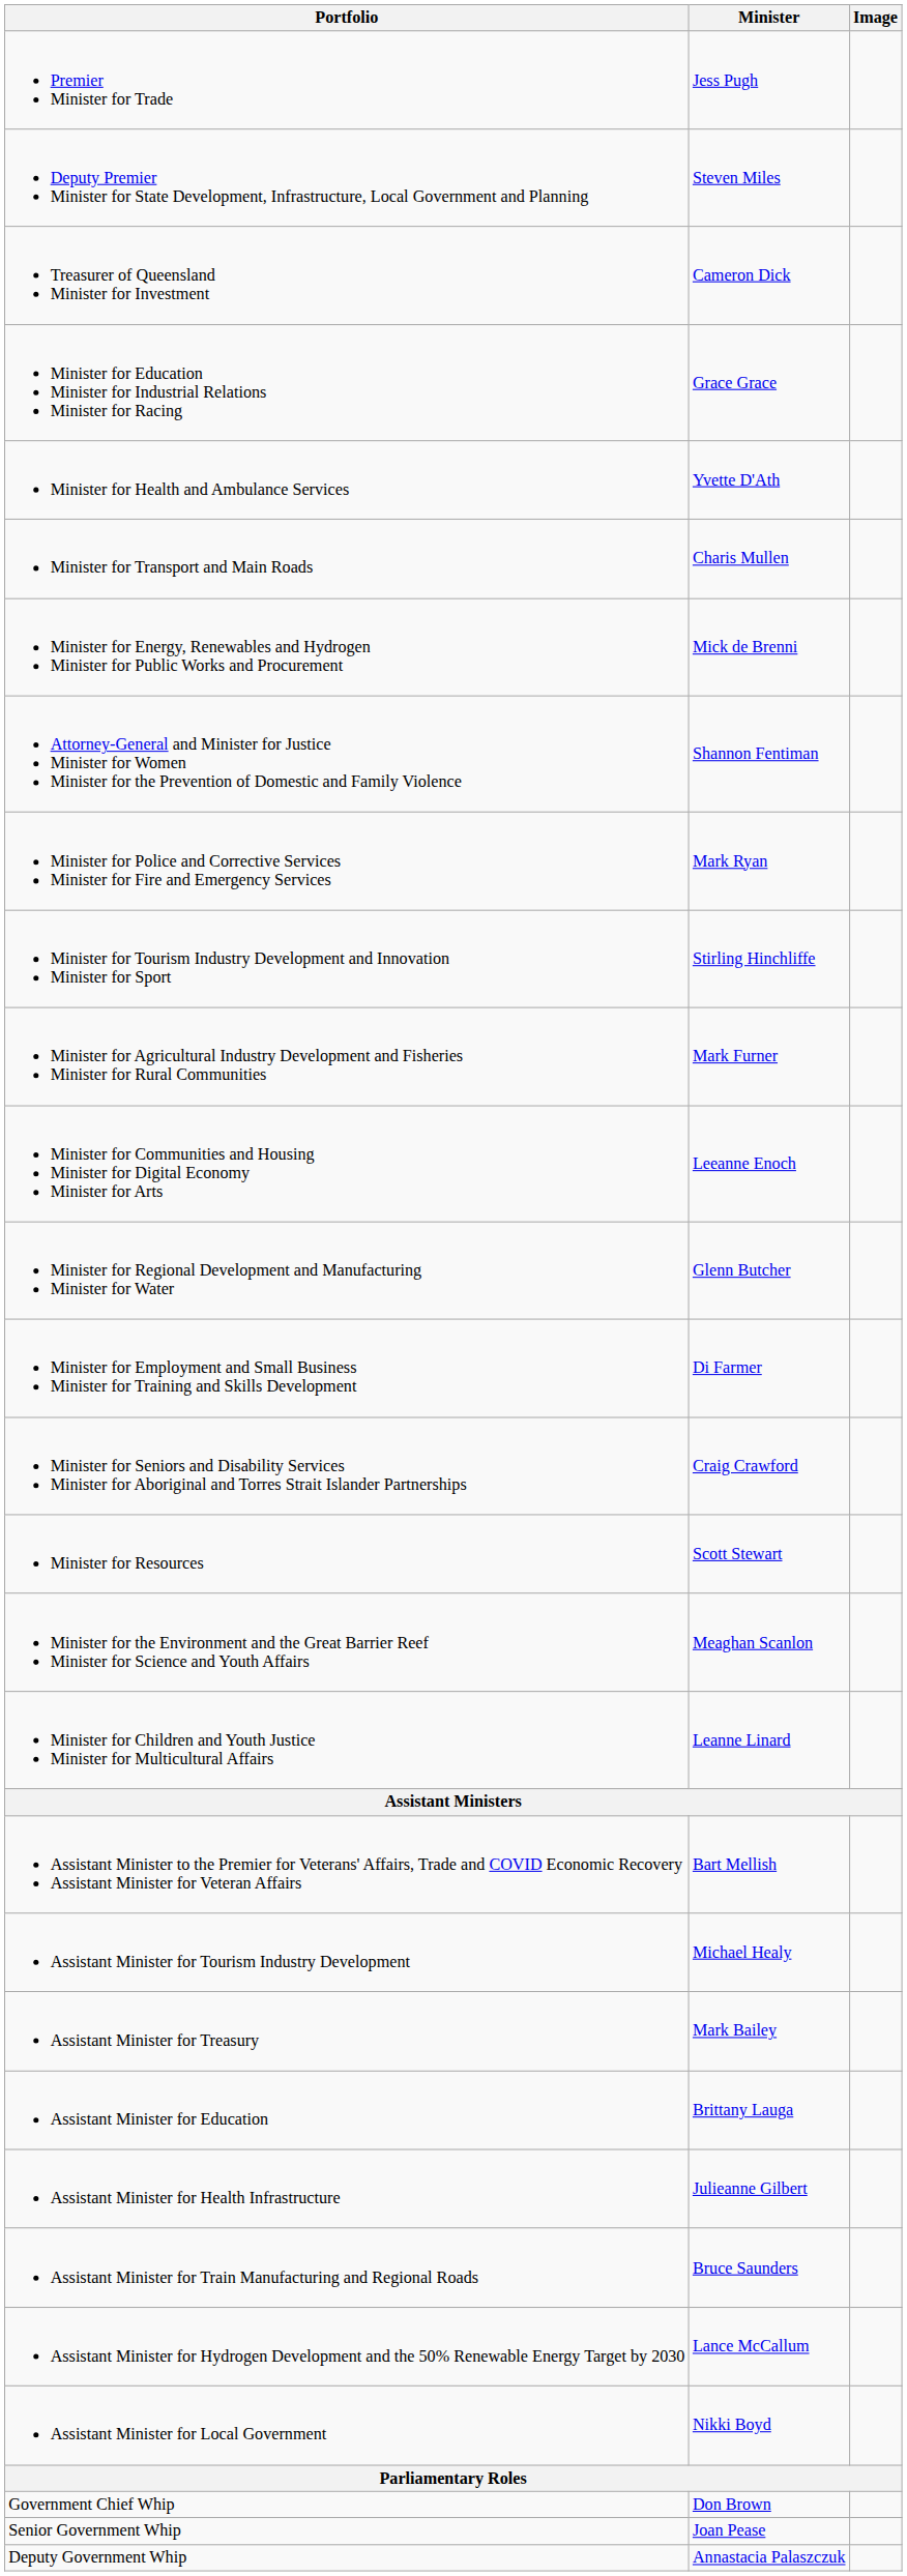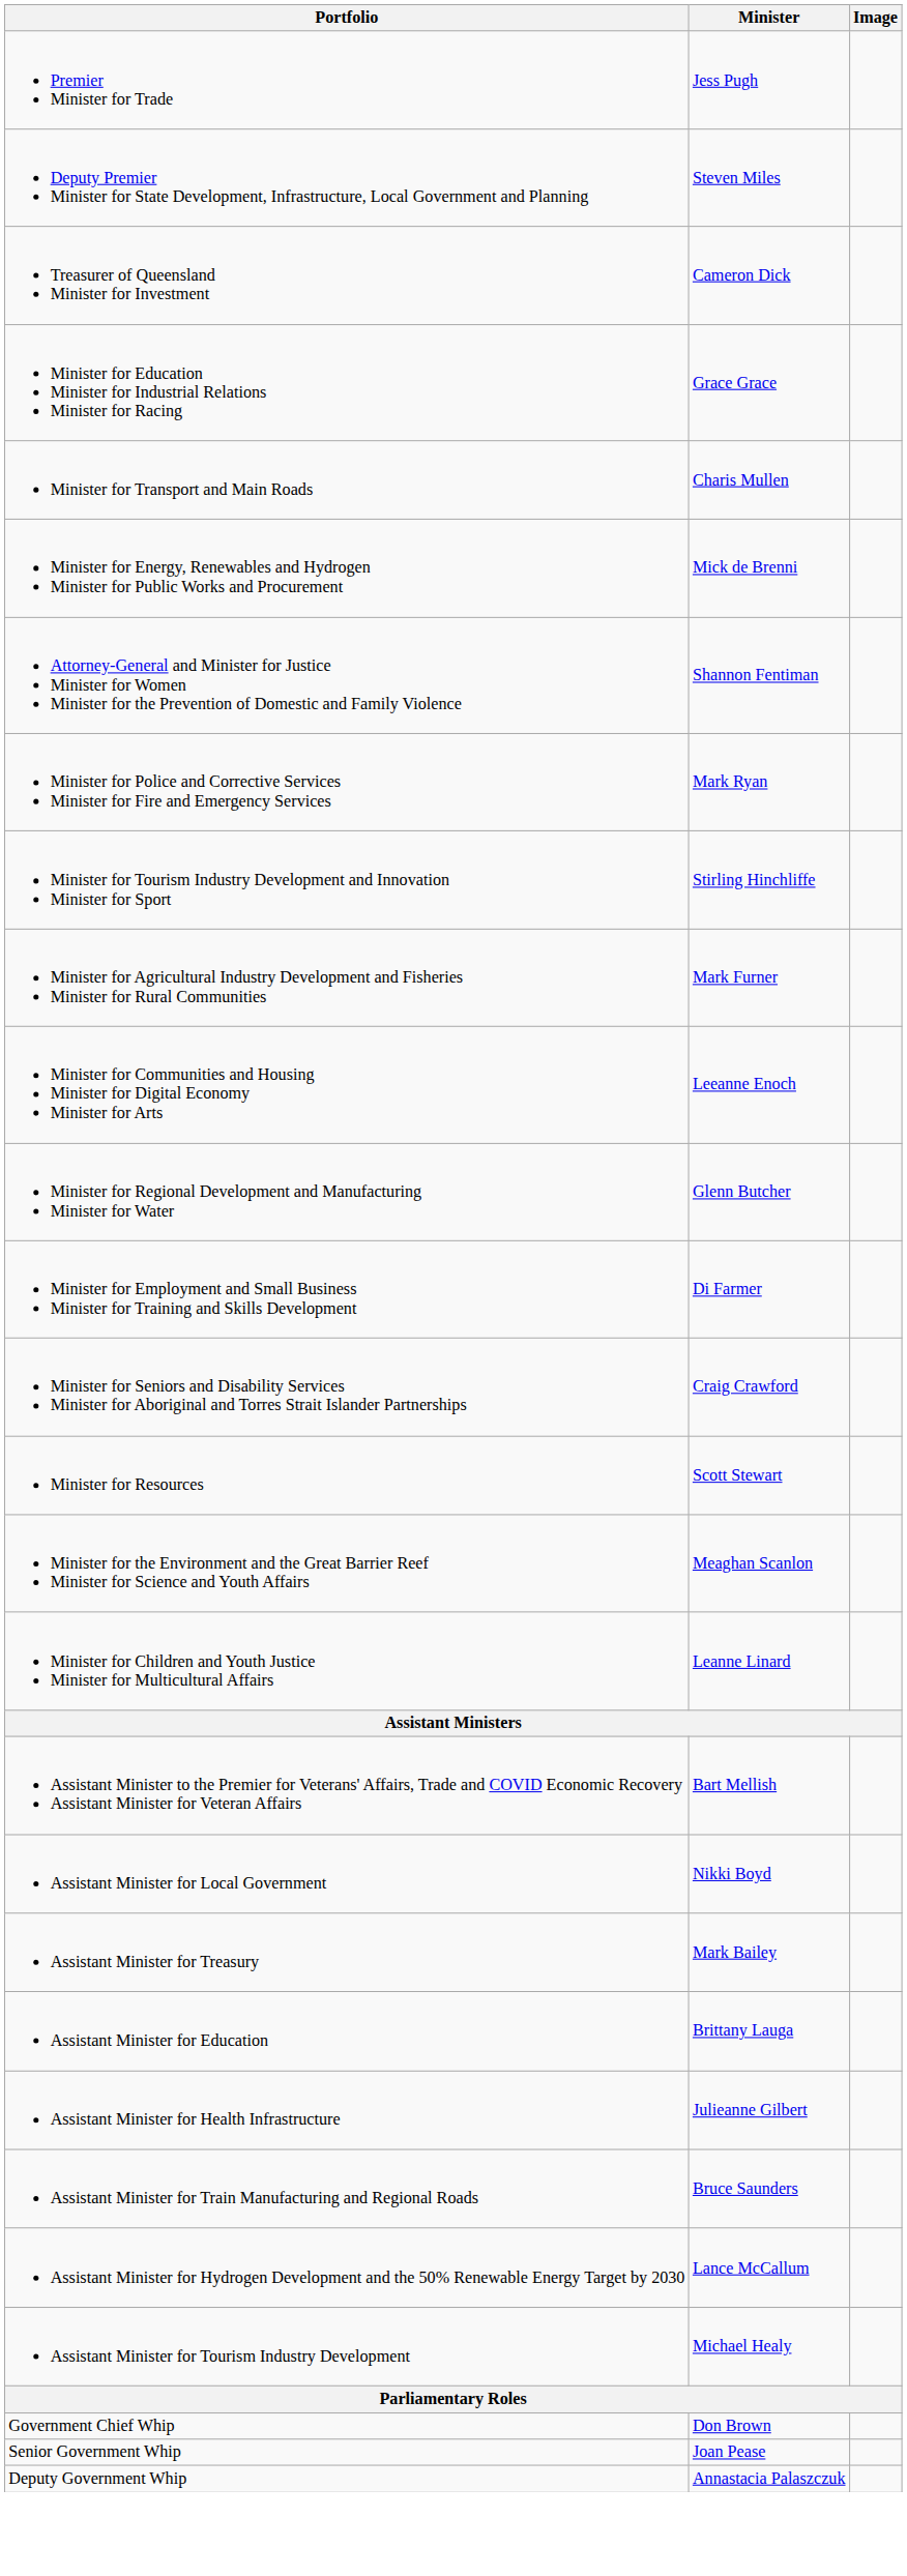- row: Minister for Health and Ambulance Services | Yvette D'Ath
rows swapped: Assistant Minister for Local Government <-> Assistant Minister for Tourism Industry Development
